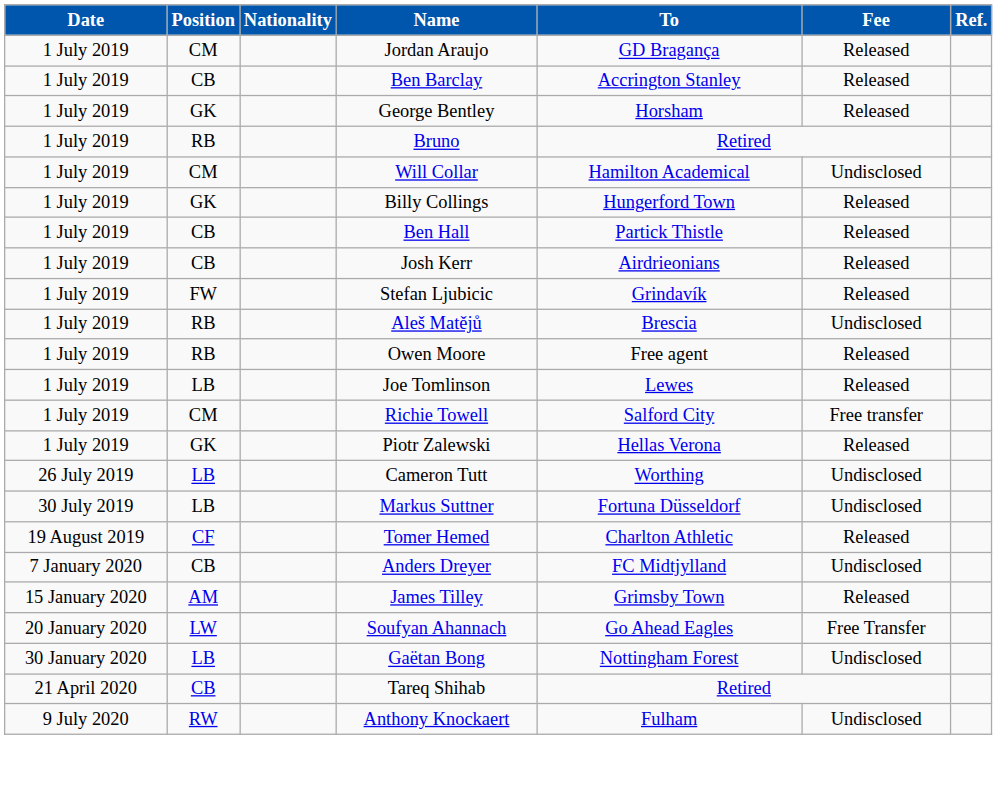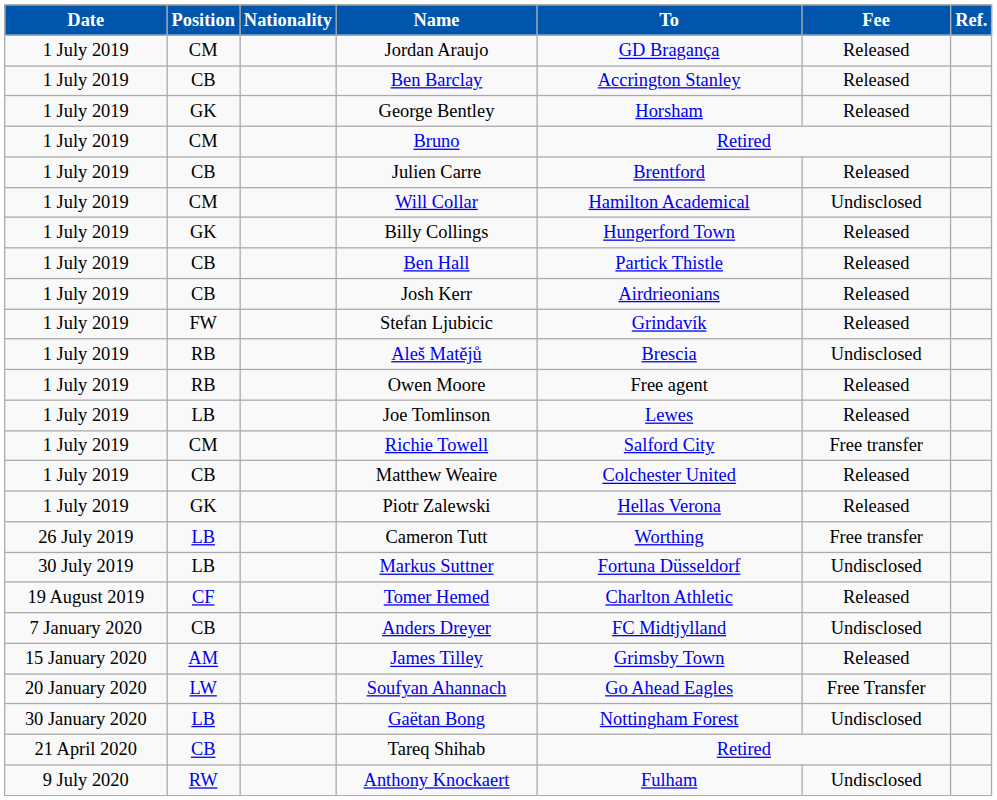Bruno | Position: RB -> CM
+ row: 1 July 2019 | CB | Julien Carre | Brentford | Released
+ row: 1 July 2019 | CB | Matthew Weaire | Colchester United | Released
Cameron Tutt | Fee: Undisclosed -> Free transfer
